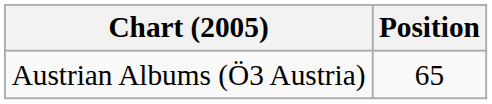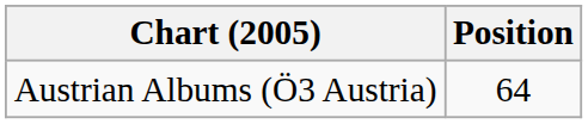Austrian Albums (Ö3 Austria) | Position: 65 -> 64
